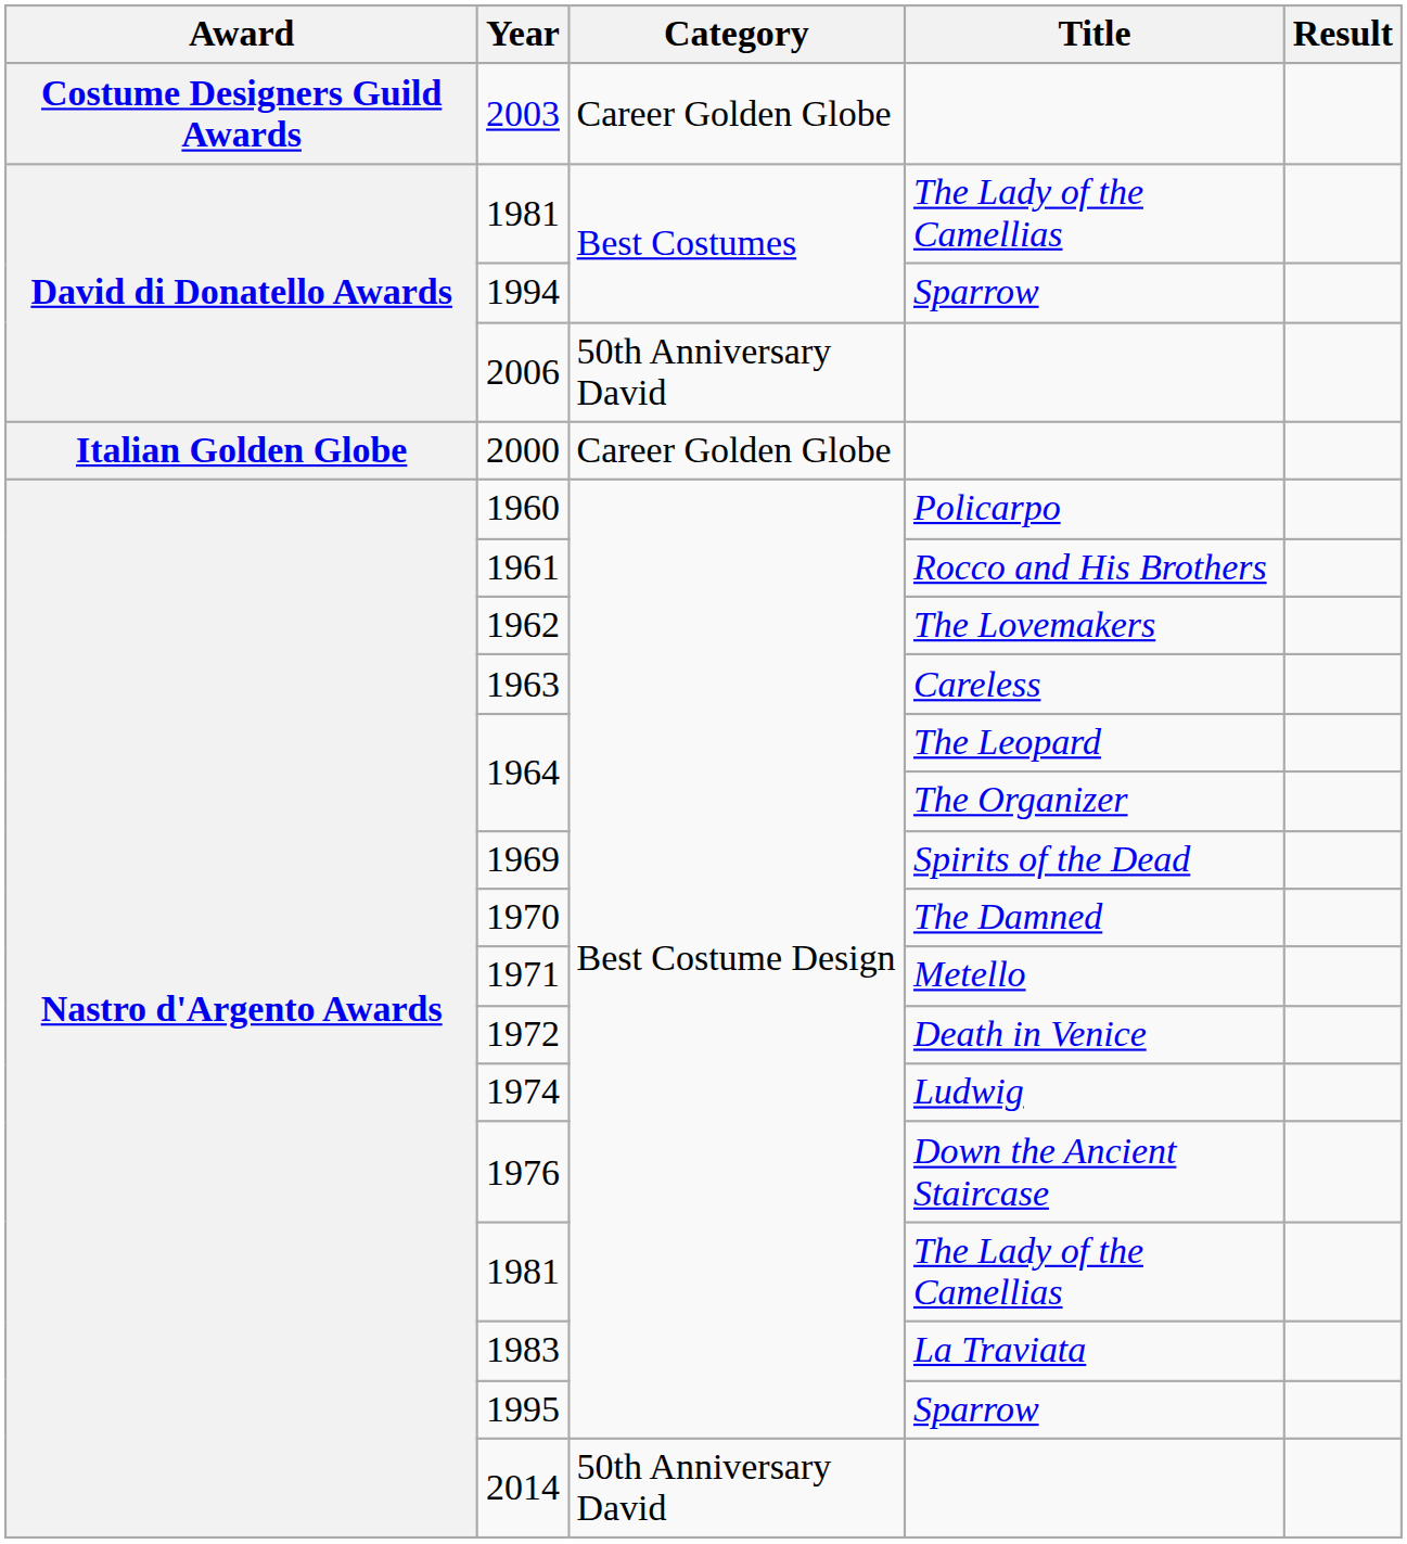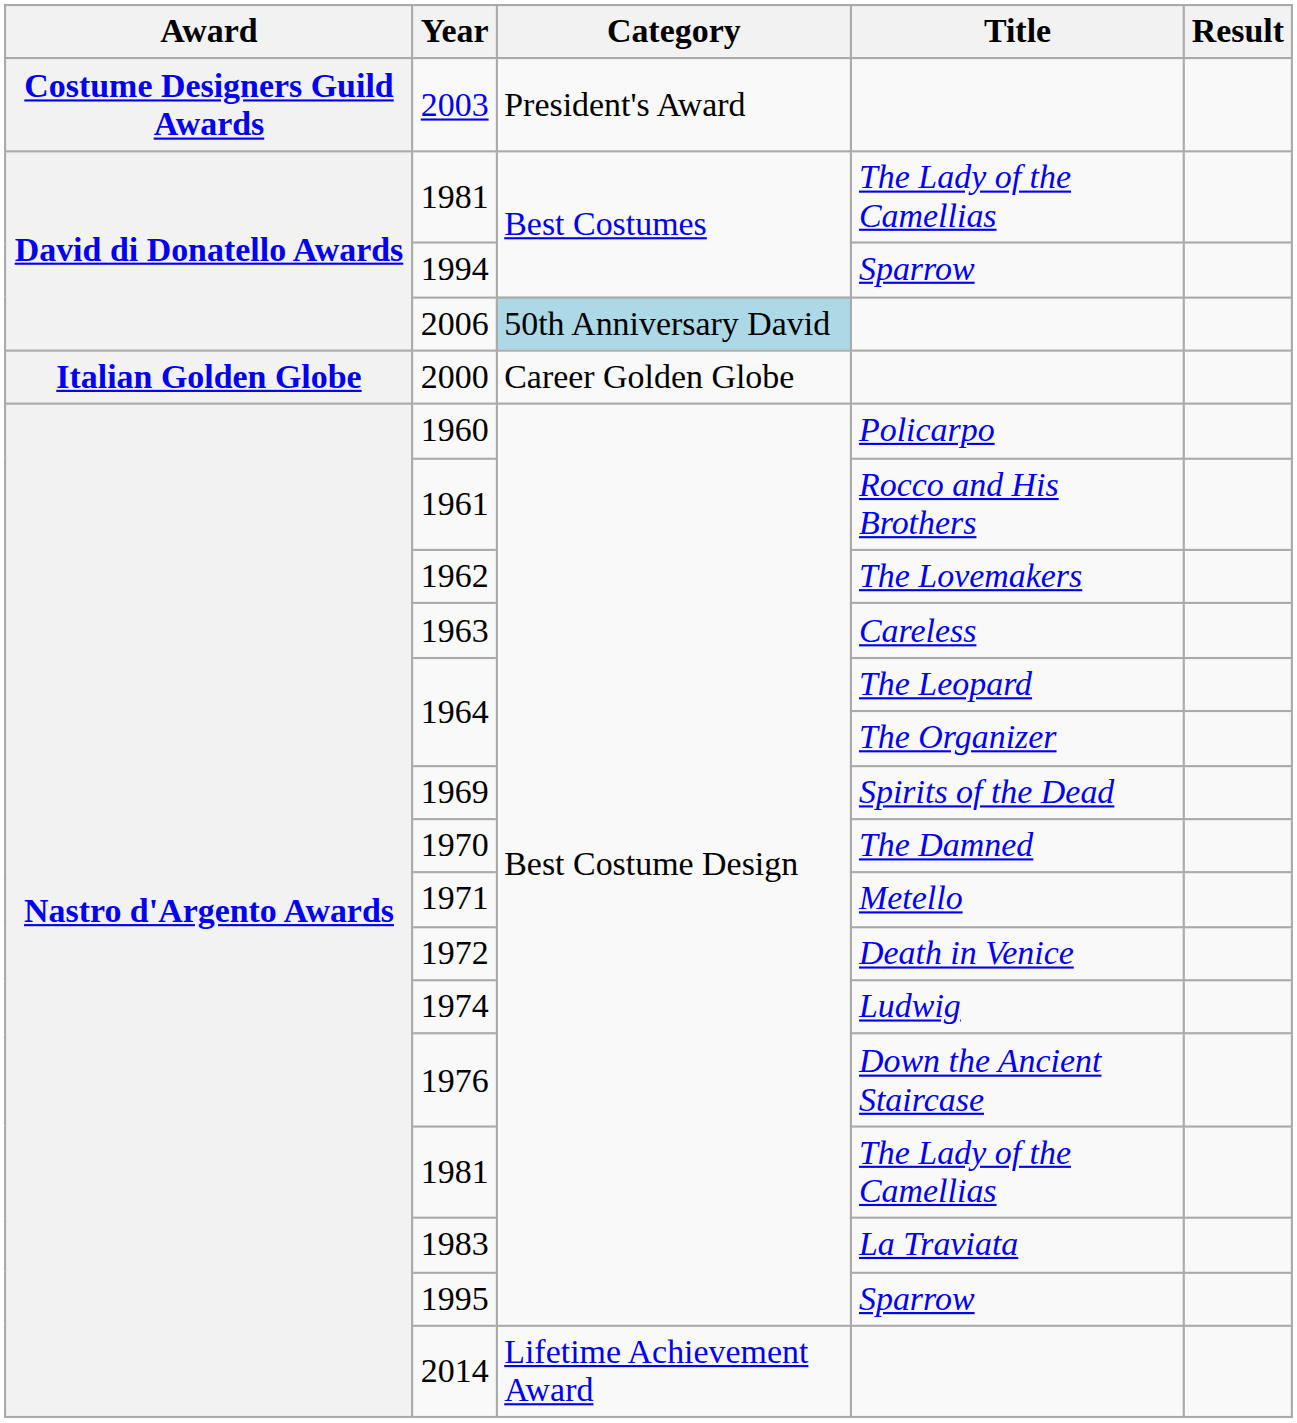2003 | Category: Career Golden Globe -> President's Award
2006 | Category: no background -> lightblue background
2014 | Category: 50th Anniversary David -> Lifetime Achievement Award
